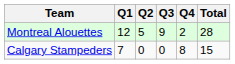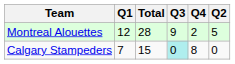columns swapped: Q2 <-> Total
Calgary Stampeders | Q3: no background -> paleturquoise background
